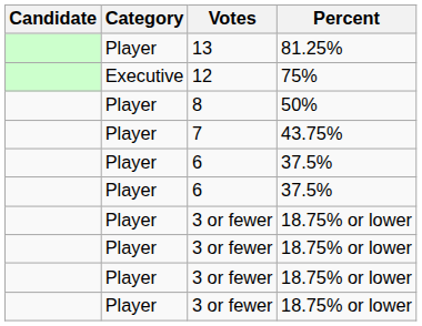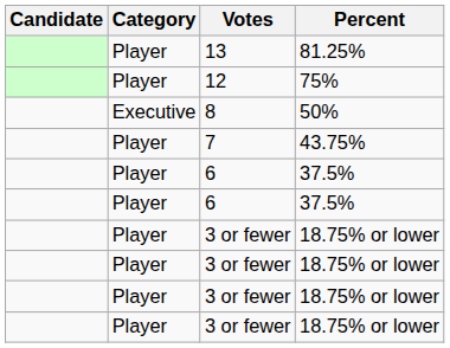12 | Category: Executive -> Player
8 | Category: Player -> Executive
